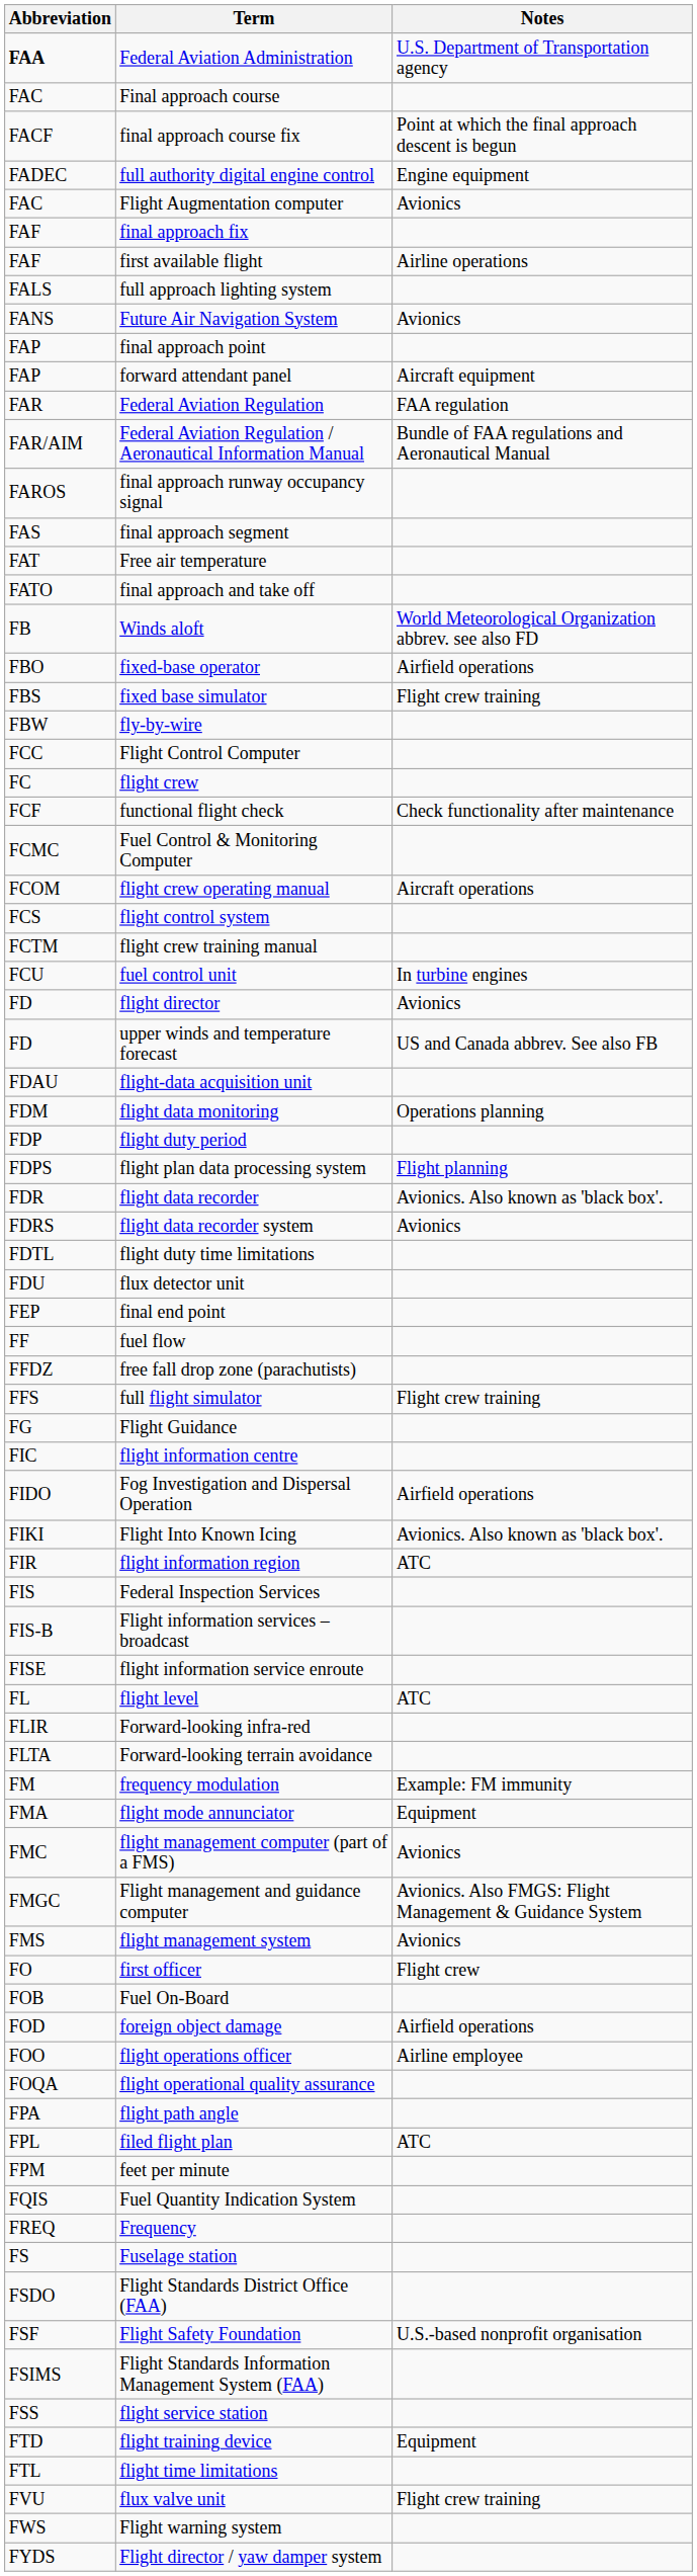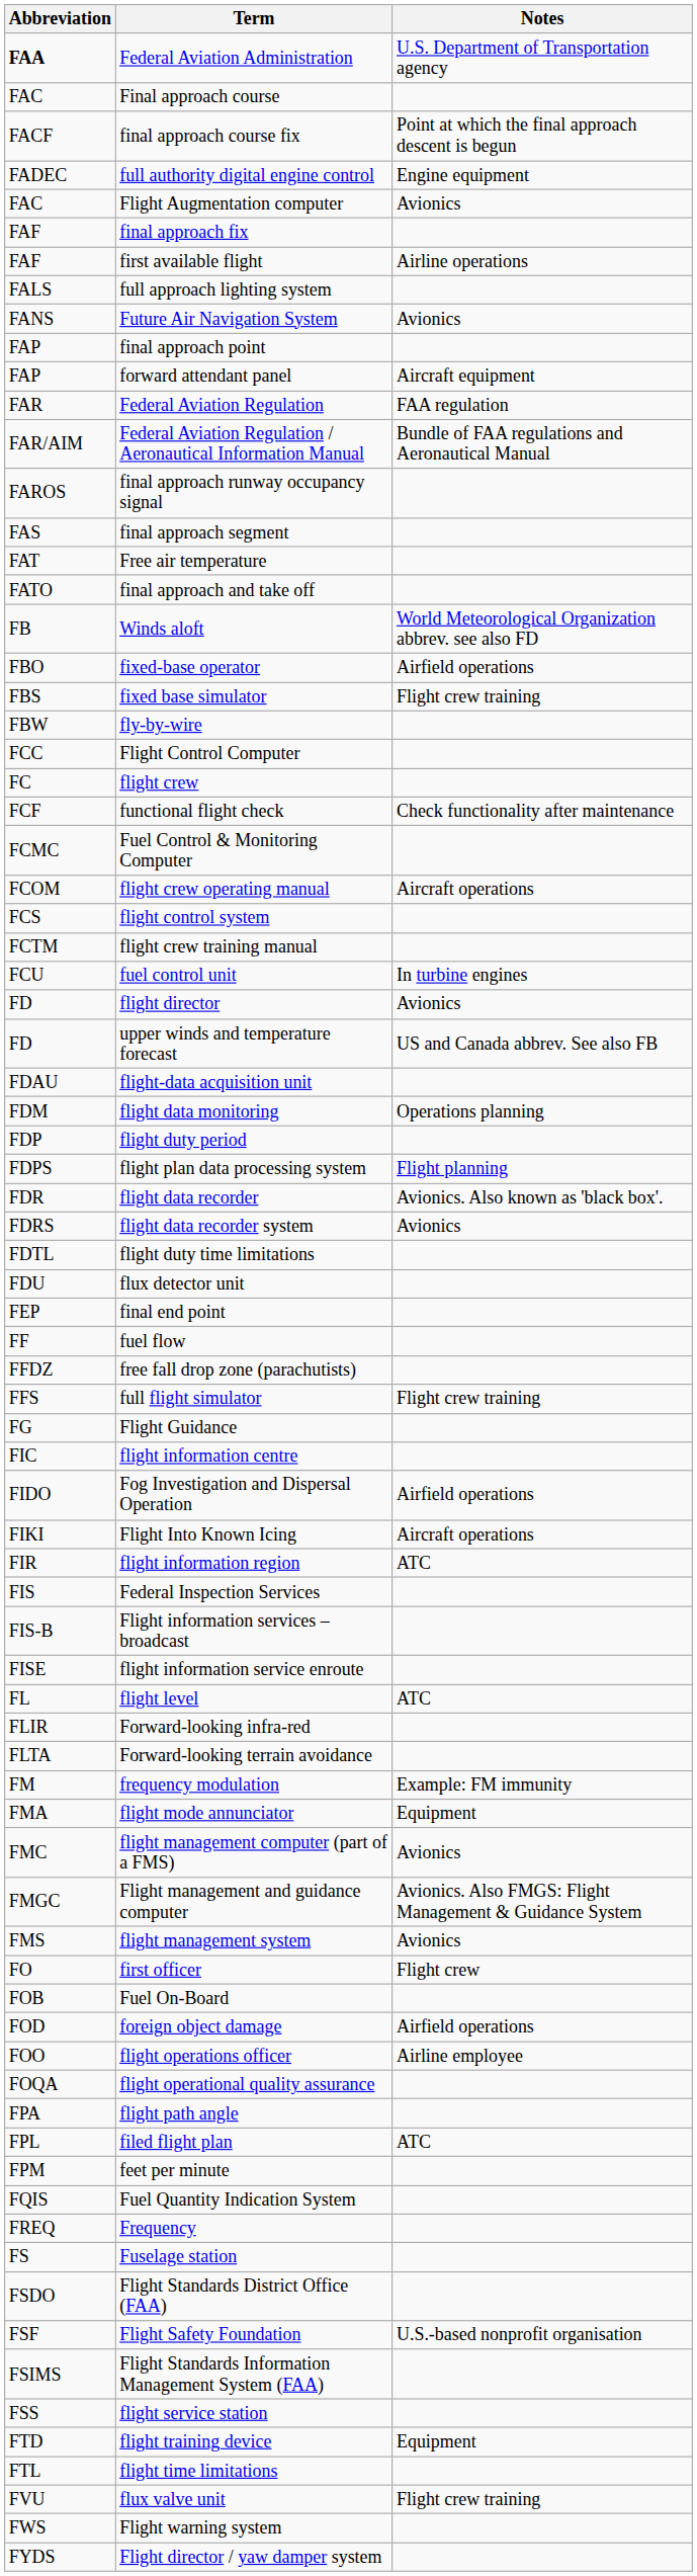Flight Into Known Icing | Notes: Avionics. Also known as 'black box'. -> Aircraft operations
